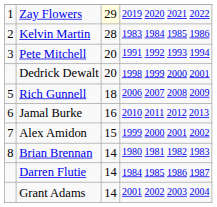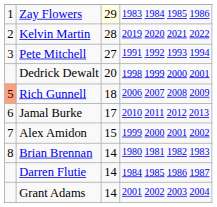Zay Flowers | column 4: 2019 2020 2021 2022 -> 1983 1984 1985 1986
Kelvin Martin | column 4: 1983 1984 1985 1986 -> 2019 2020 2021 2022
Pete Mitchell | column 3: 20 -> 27
Rich Gunnell | column 1: no background -> lightsalmon background
Jamal Burke | column 3: 16 -> 17
